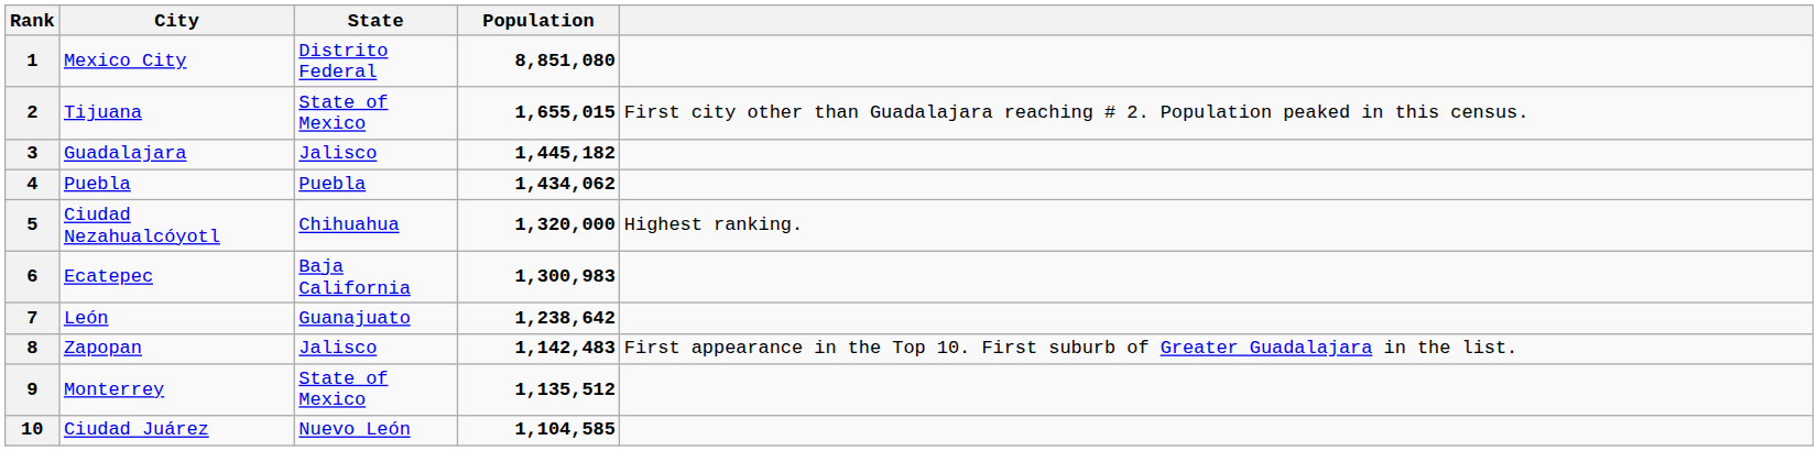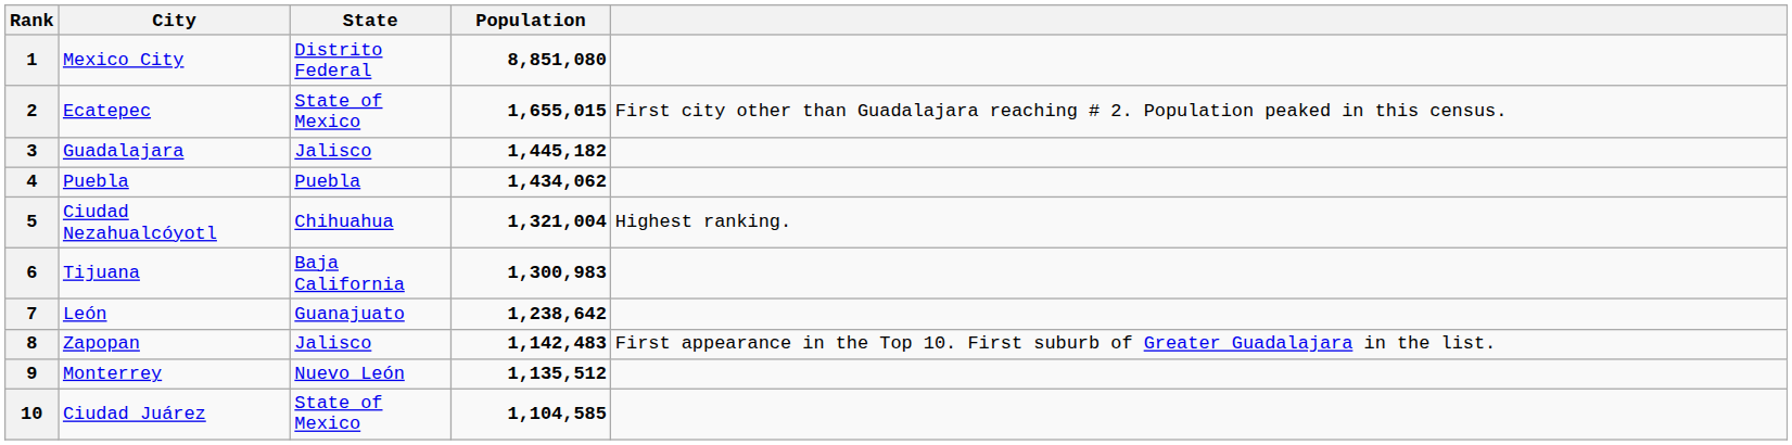2 | City: Tijuana -> Ecatepec
5 | Population: 1,320,000 -> 1,321,004
6 | City: Ecatepec -> Tijuana
9 | State: State of Mexico -> Nuevo León
10 | State: Nuevo León -> State of Mexico
